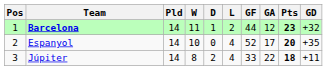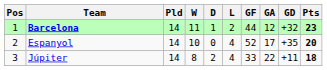columns swapped: GD <-> Pts
